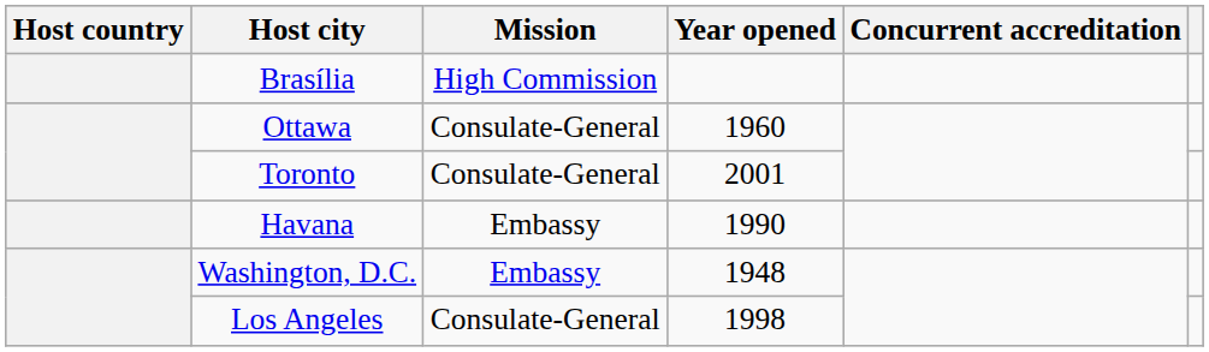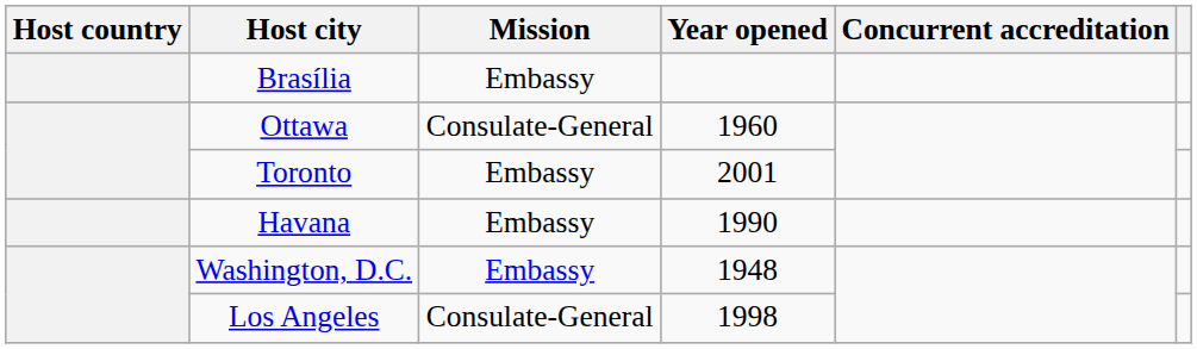Brasília | Mission: High Commission -> Embassy
Toronto | Mission: Consulate-General -> Embassy
